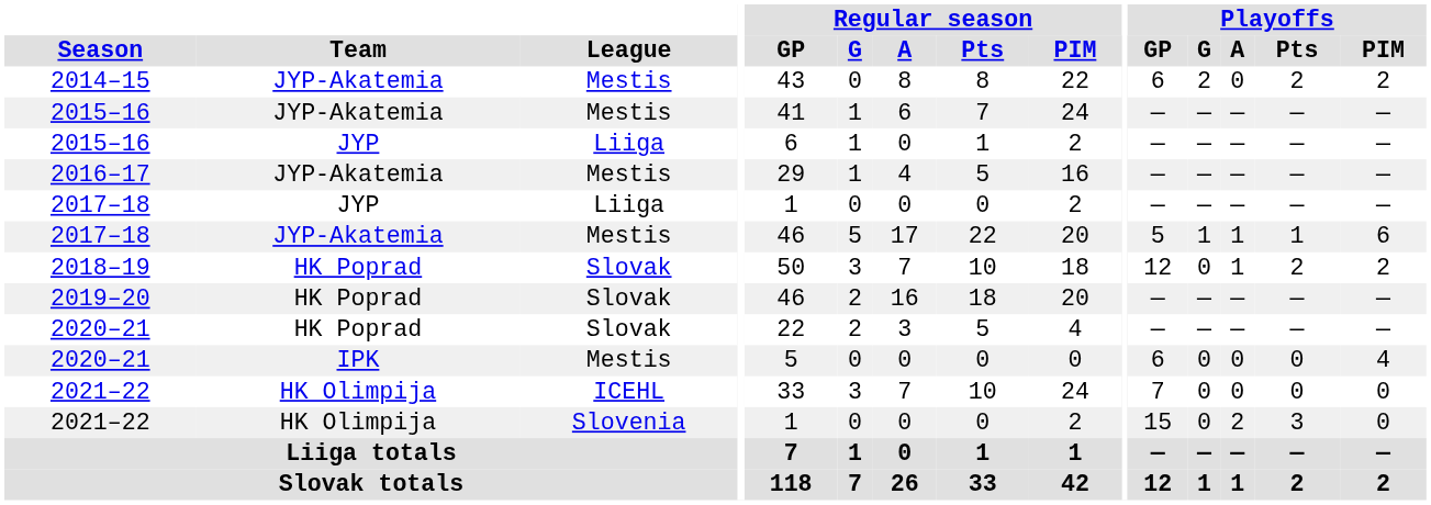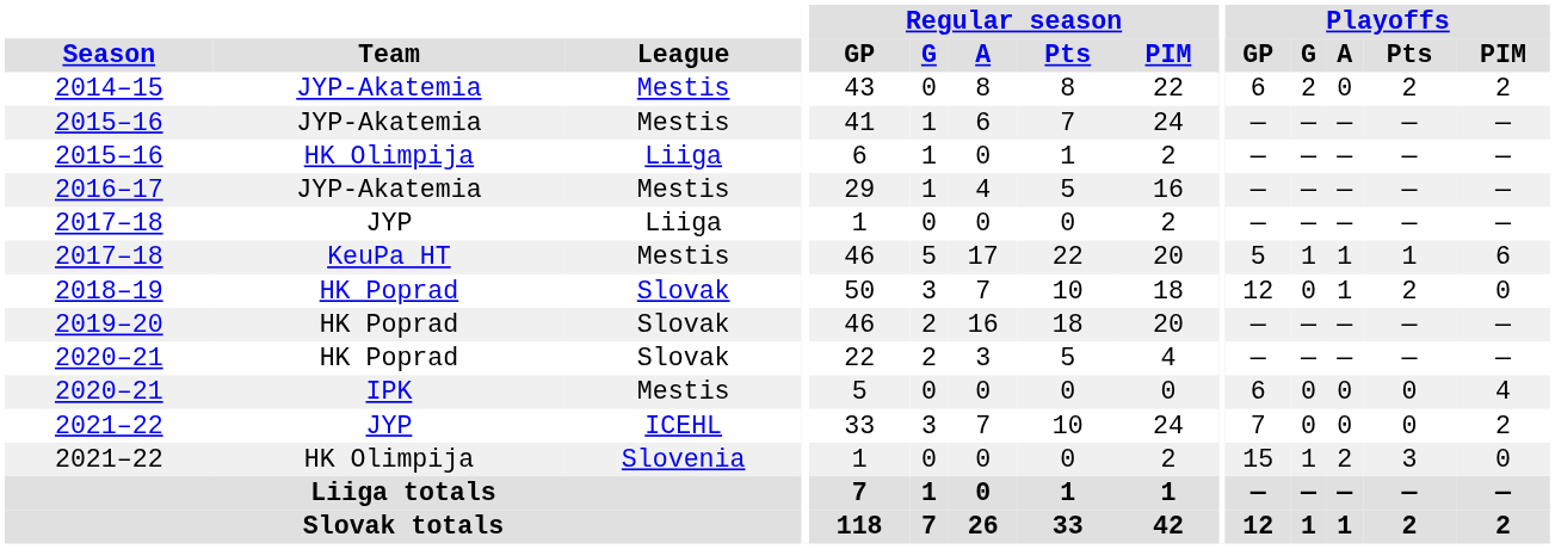2015–16 / Liiga | Team: JYP -> HK Olimpija
2017–18 / Mestis | Team: JYP-Akatemia -> KeuPa HT
2018–19 | Playoffs / PIM: 2 -> 0
2021–22 / ICEHL | Team: HK Olimpija -> JYP
2021–22 / ICEHL | Playoffs / PIM: 0 -> 2
2021–22 / Slovenia | Playoffs / G: 0 -> 1
